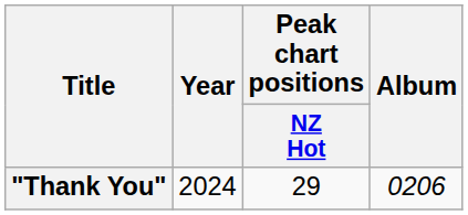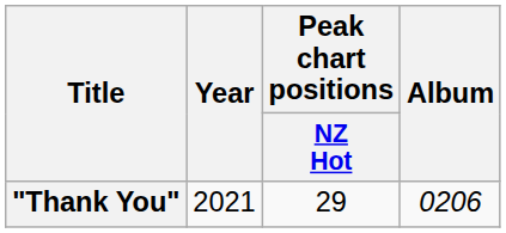"Thank You" | Year: 2024 -> 2021
